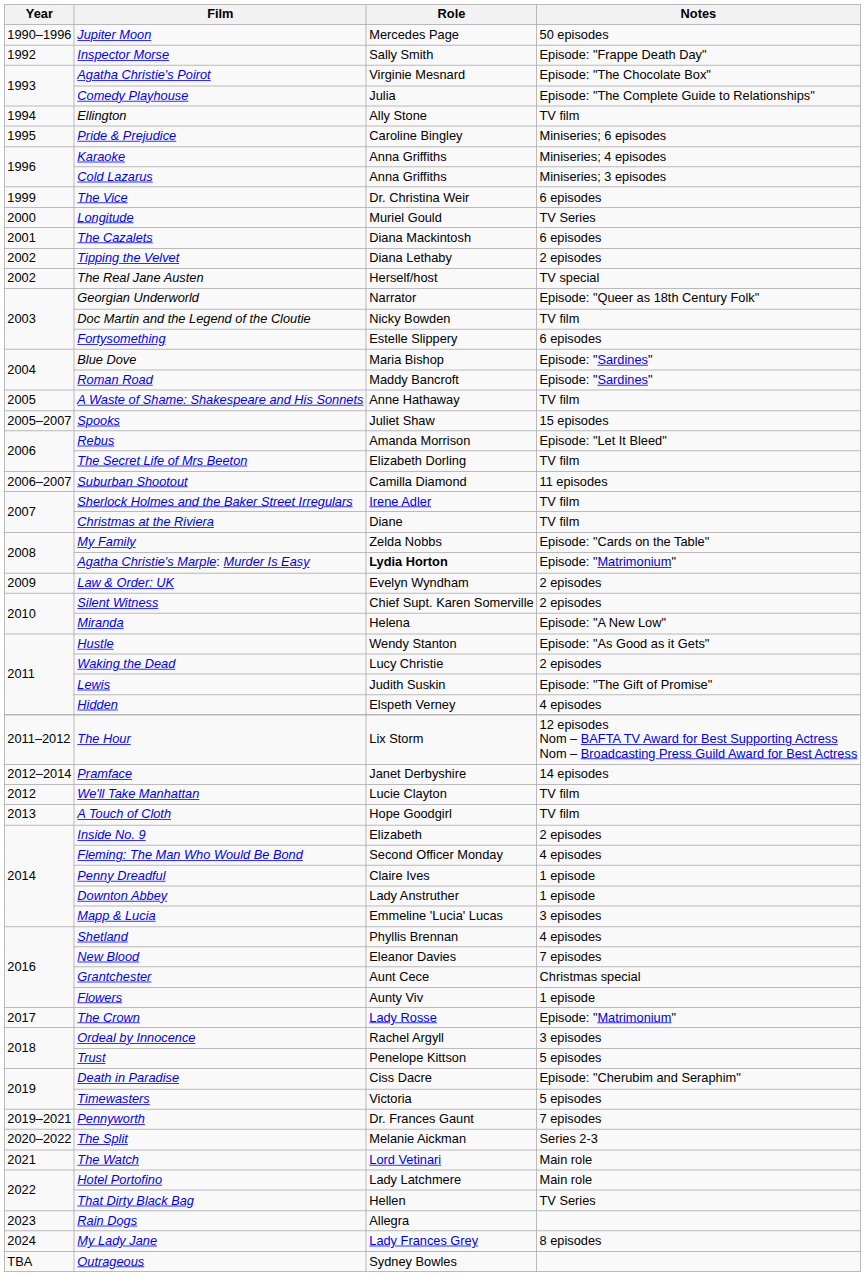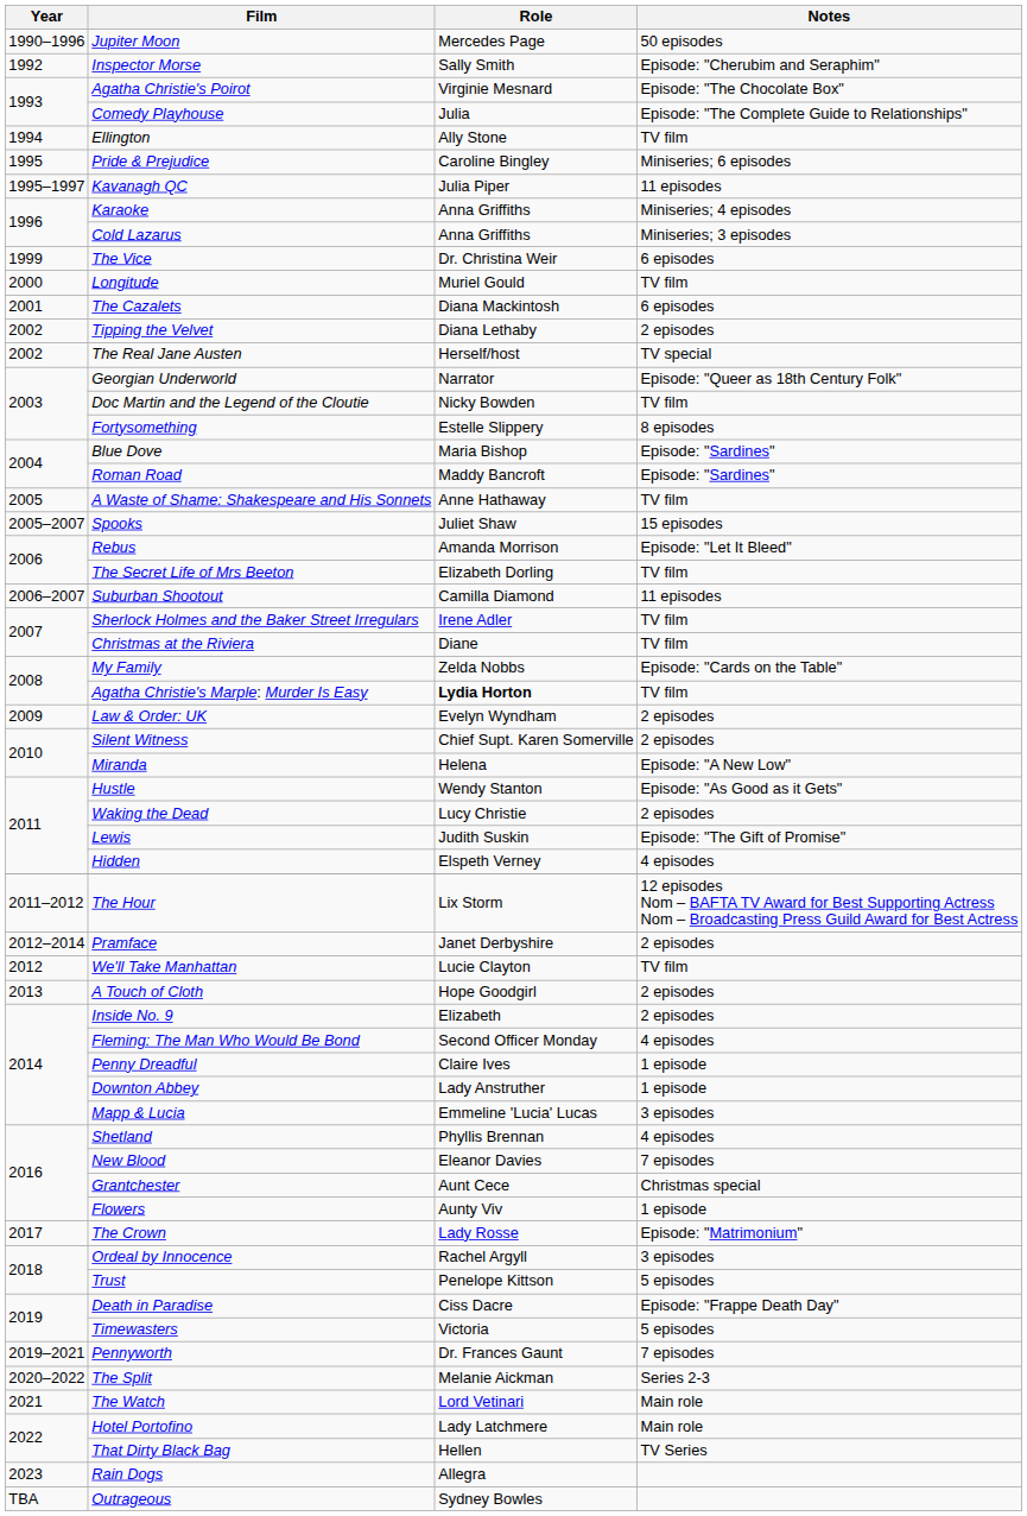Inspector Morse | Notes: Episode: "Frappe Death Day" -> Episode: "Cherubim and Seraphim"
+ row: 1995–1997 | Kavanagh QC | Julia Piper | 11 episodes
Longitude | Notes: TV Series -> TV film
Fortysomething | Notes: 6 episodes -> 8 episodes
Agatha Christie's Marple: Murder Is Easy | Notes: Episode: "Matrimonium" -> TV film
Pramface | Notes: 14 episodes -> 2 episodes
A Touch of Cloth | Notes: TV film -> 2 episodes
Death in Paradise | Notes: Episode: "Cherubim and Seraphim" -> Episode: "Frappe Death Day"
- row: 2024 | My Lady Jane | Lady Frances Grey | 8 episodes
